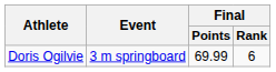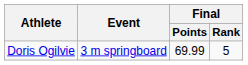Doris Ogilvie | Final / Rank: 6 -> 5
